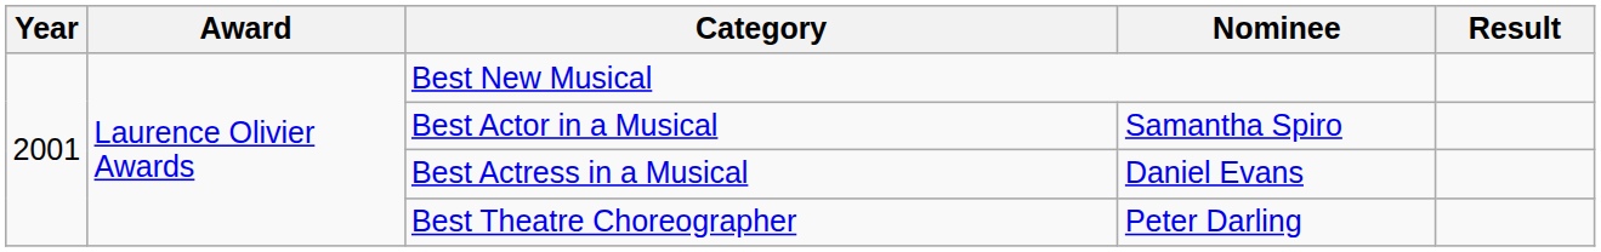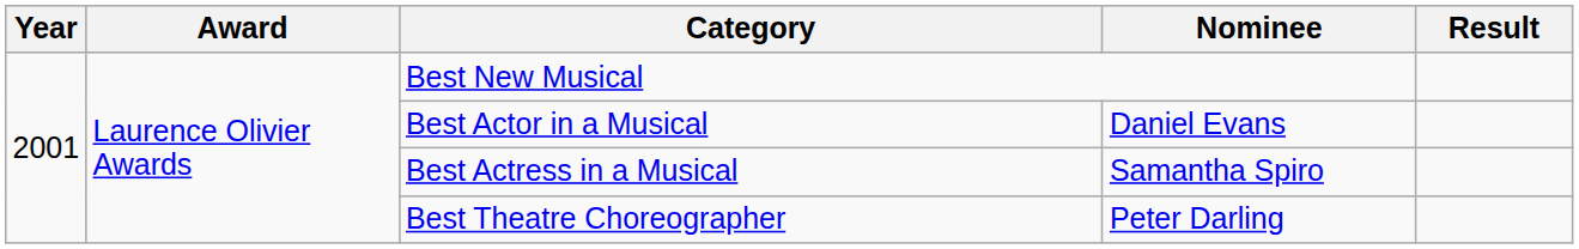Best Actor in a Musical | Nominee: Samantha Spiro -> Daniel Evans
Best Actress in a Musical | Nominee: Daniel Evans -> Samantha Spiro
